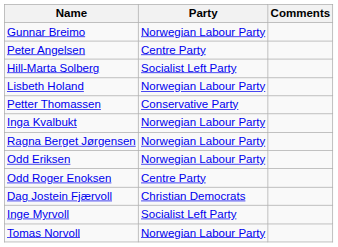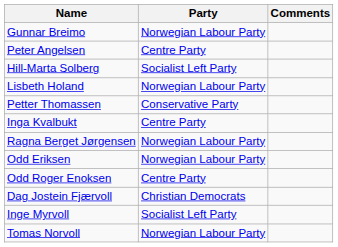Inga Kvalbukt | Party: Norwegian Labour Party -> Centre Party
